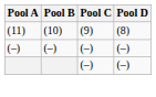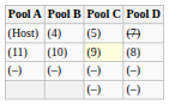+ row: (Host) | (4) | (5) | (7)
(11) | Pool C: no background -> lightyellow background
